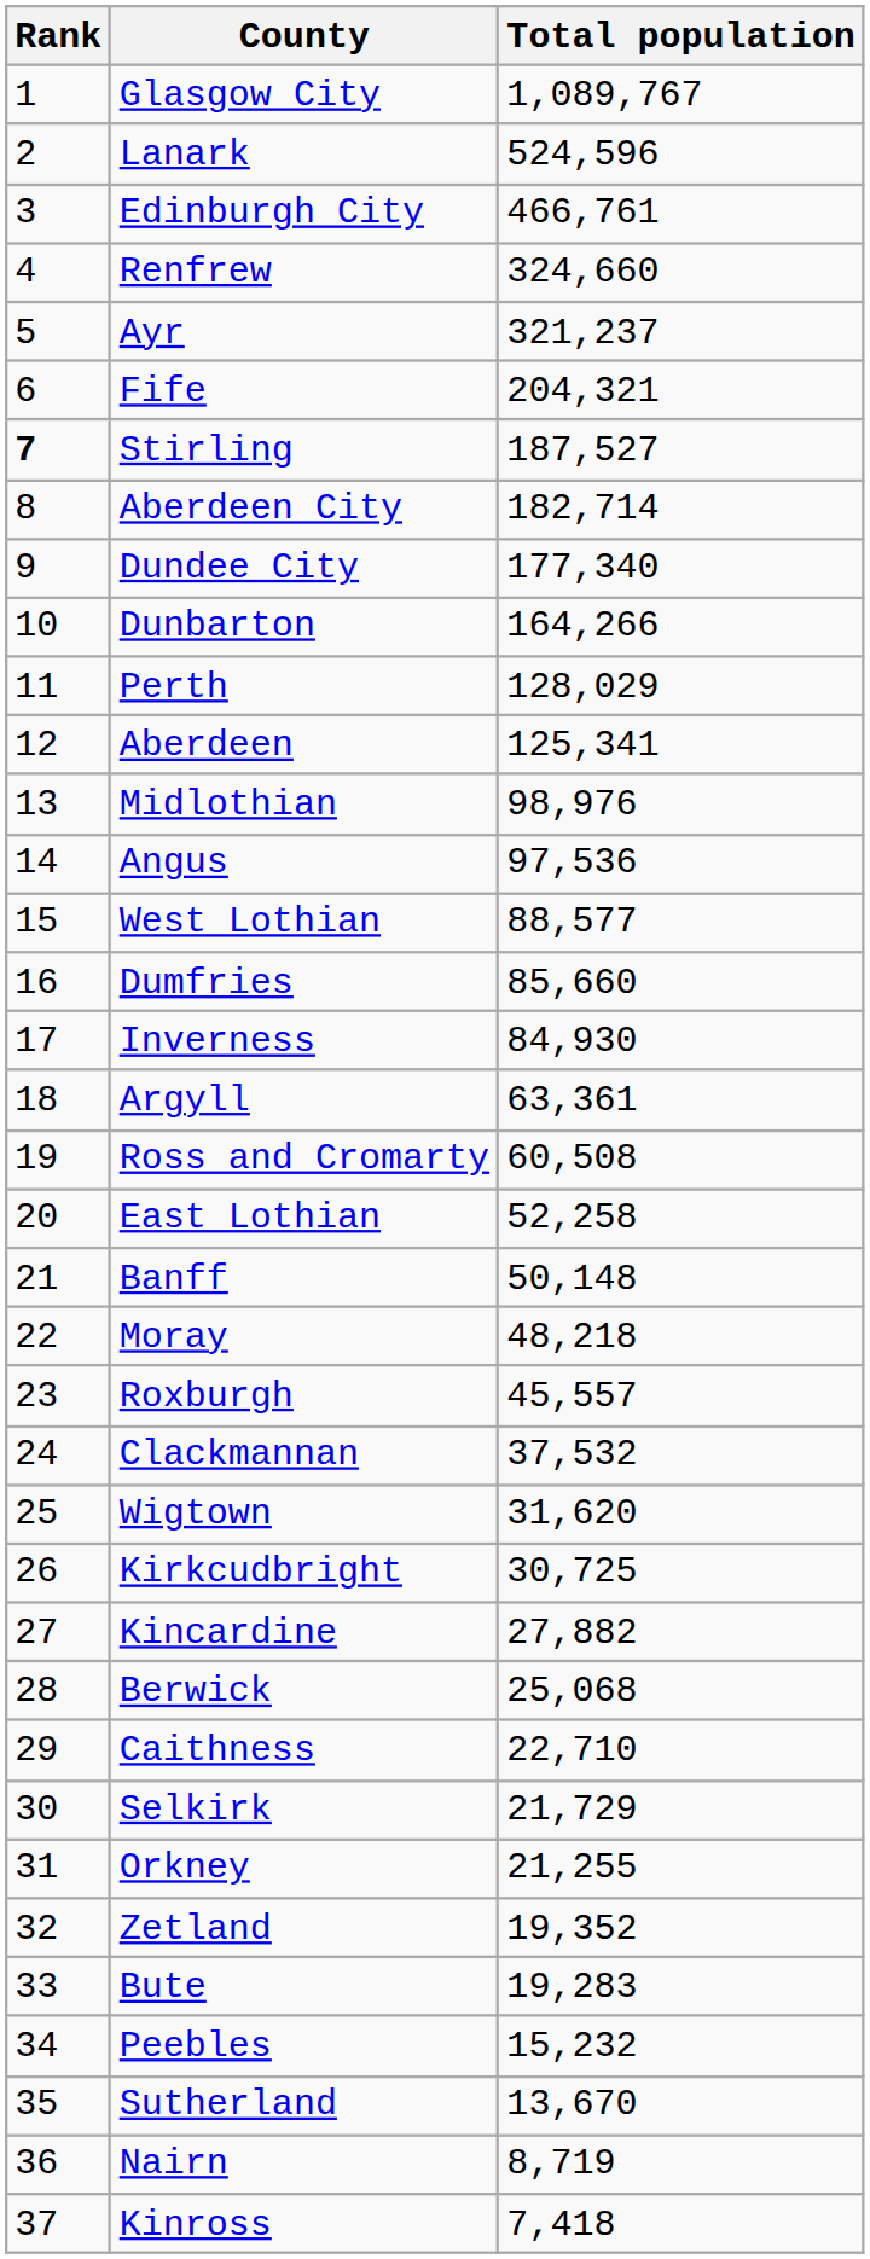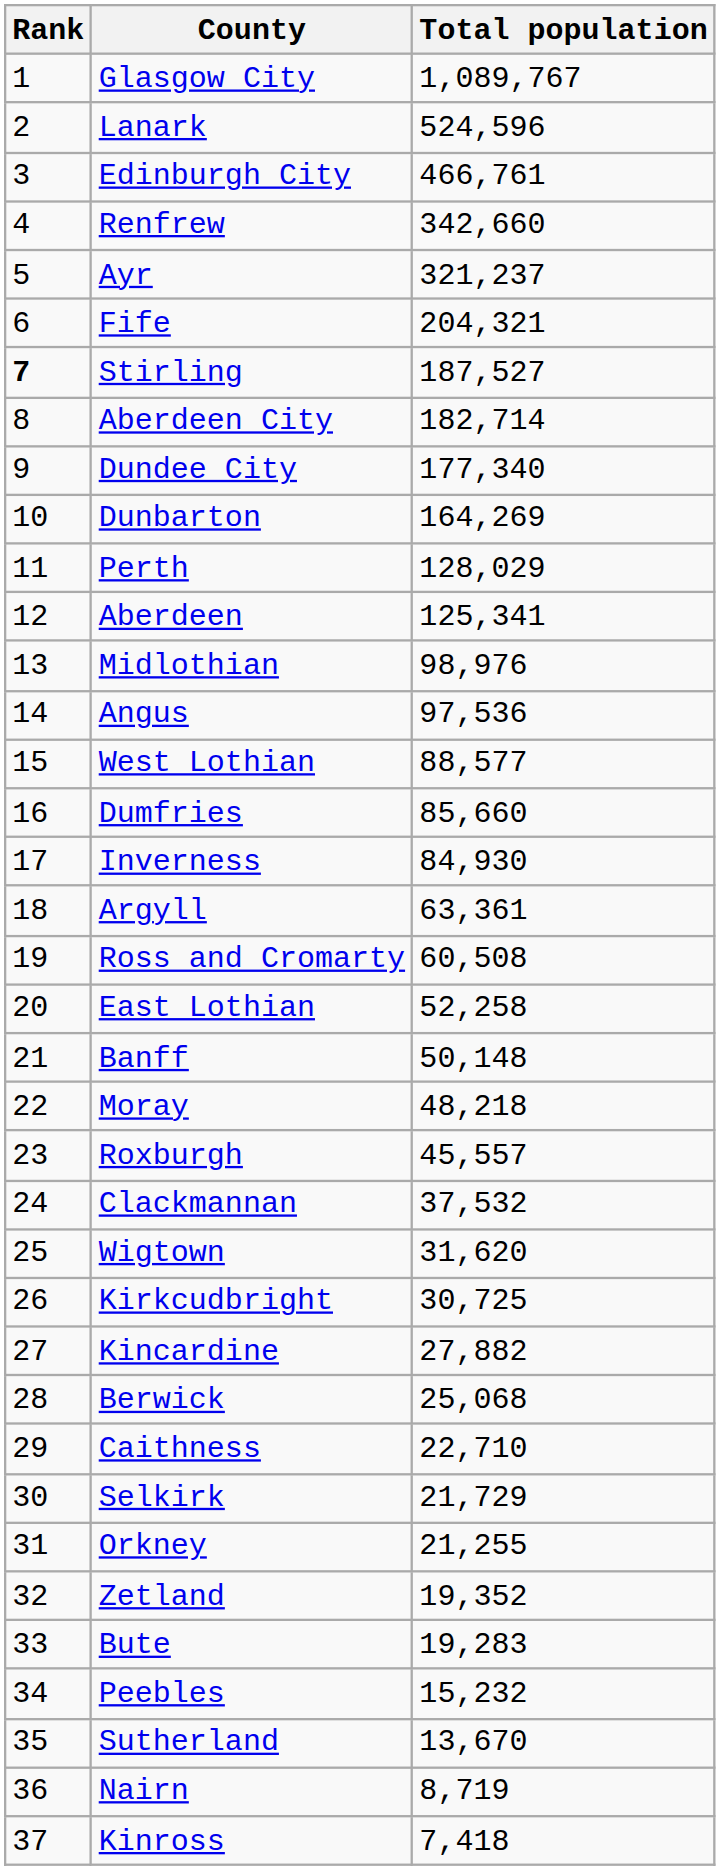Renfrew | Total population: 324,660 -> 342,660
Dunbarton | Total population: 164,266 -> 164,269
